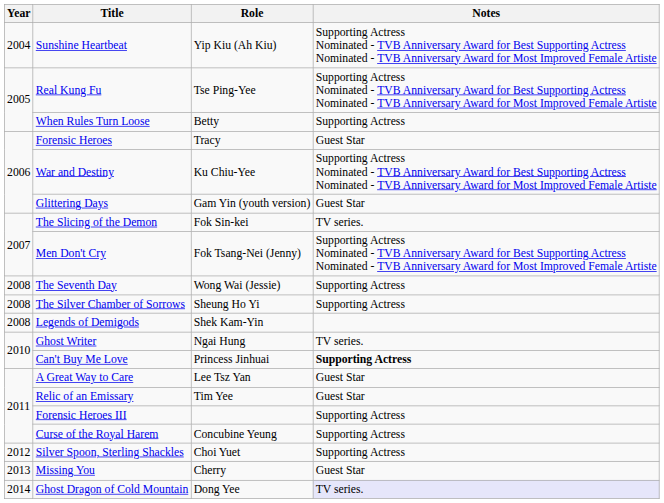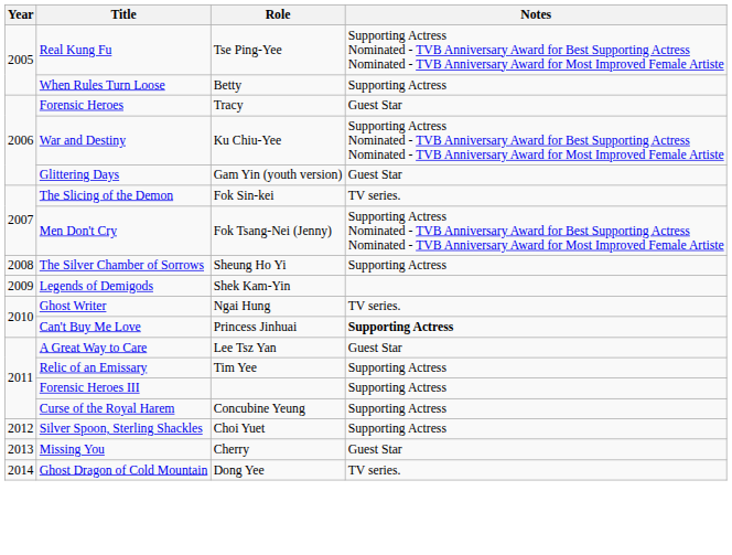- row: 2004 | Sunshine Heartbeat | Yip Kiu (Ah Kiu) | Supporting Actress Nominated - TVB Anniversary Award for Best Supporting Actress Nominated - TVB Anniversary Award for Most Improved Female Artiste
- row: 2008 | The Seventh Day | Wong Wai (Jessie) | Supporting Actress
Legends of Demigods | Year: 2008 -> 2009
Relic of an Emissary | Notes: Guest Star -> Supporting Actress
Ghost Dragon of Cold Mountain | Notes: lavender background -> no background
